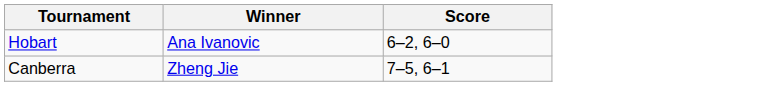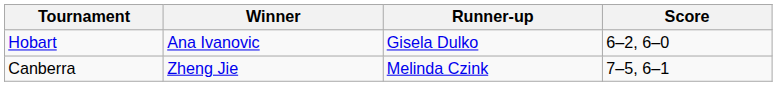+ column: Runner-up | Gisela Dulko | Melinda Czink
